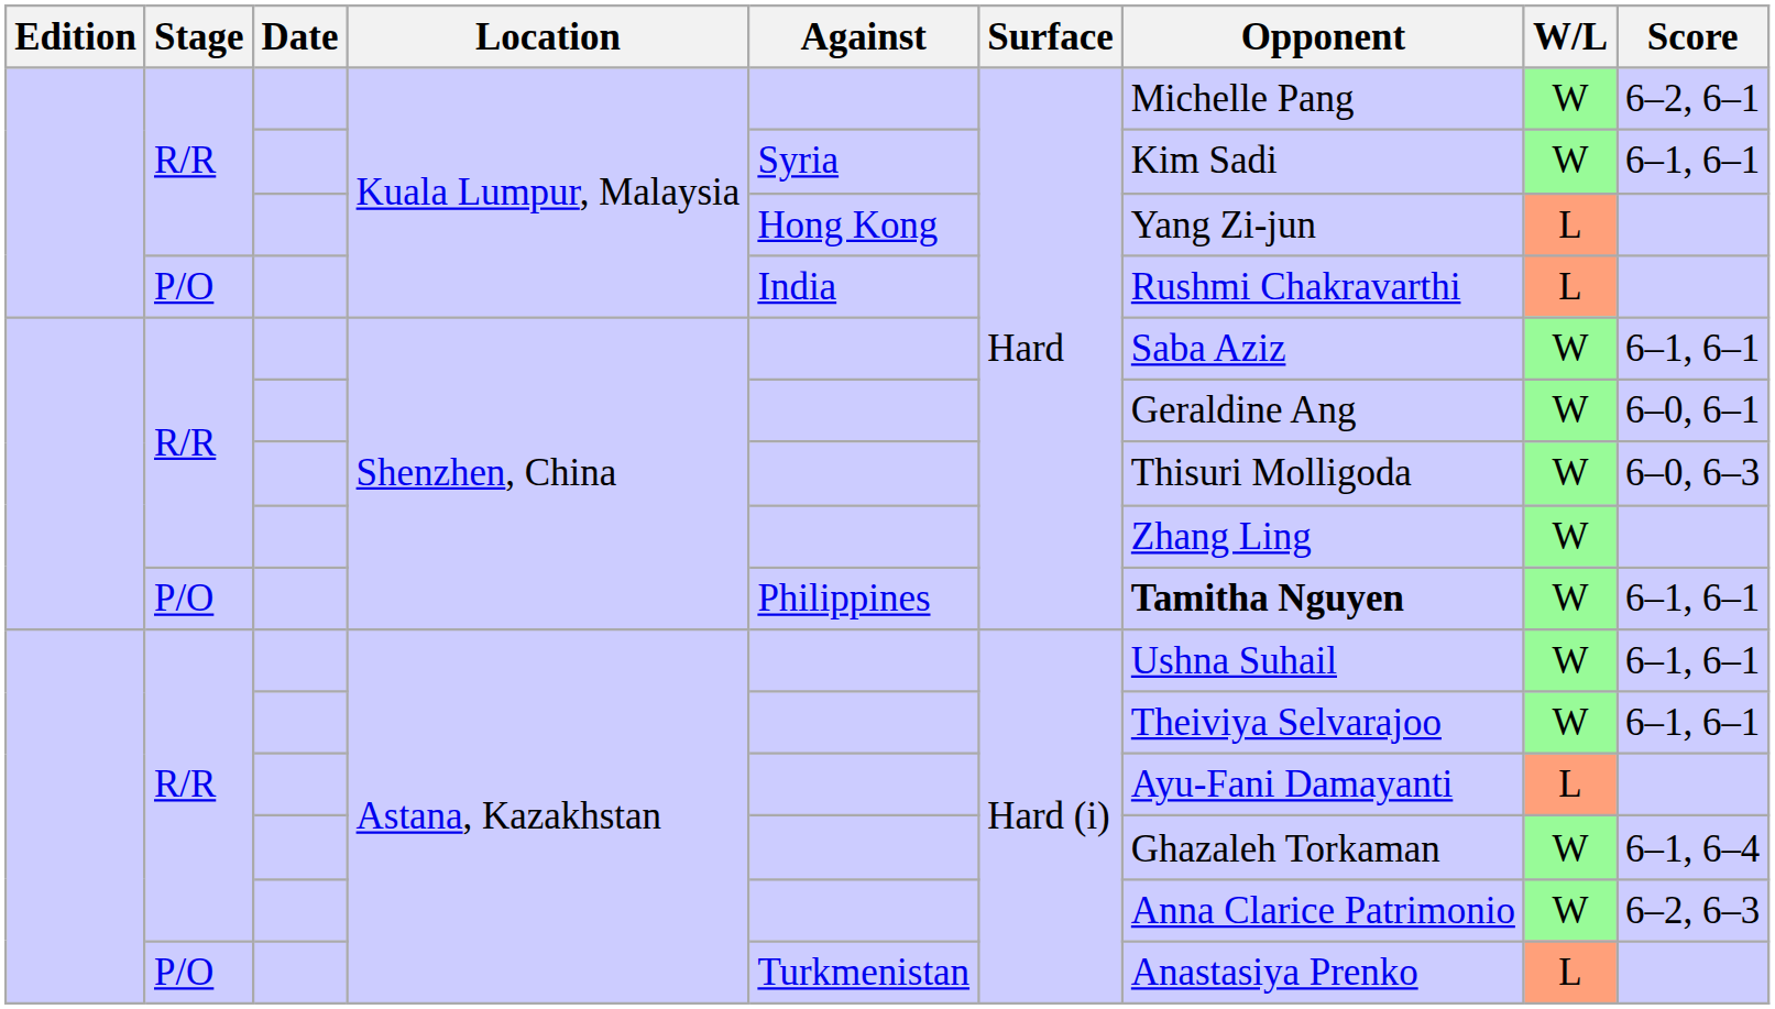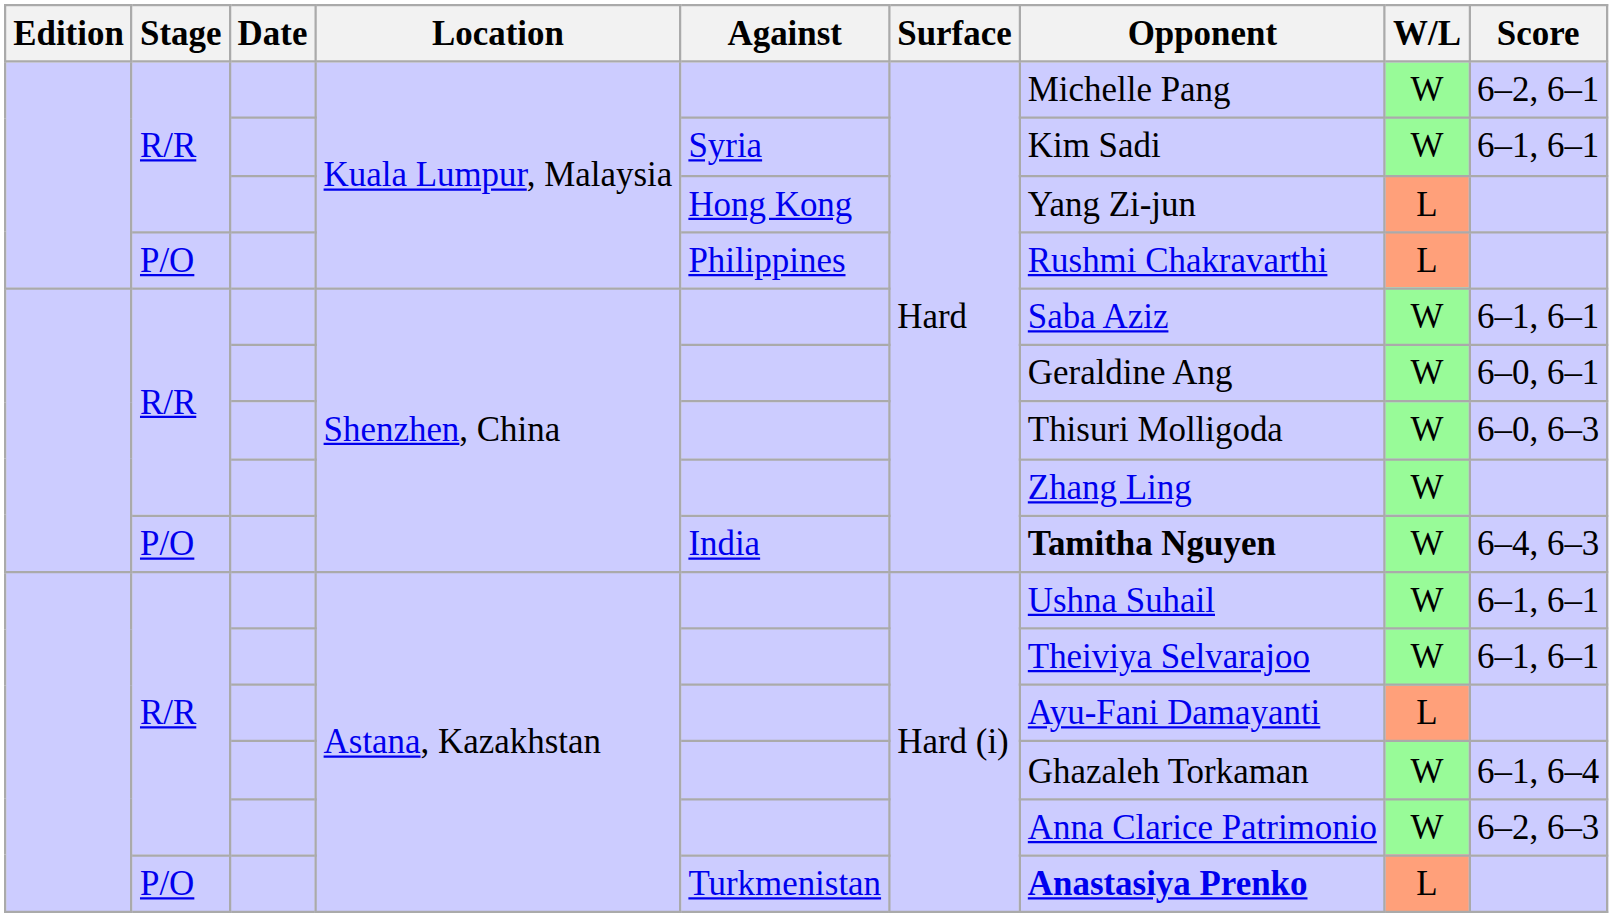P/O / Kuala Lumpur, Malaysia | Against: India -> Philippines
P/O / Shenzhen, China | Against: Philippines -> India
P/O / Shenzhen, China | Score: 6–1, 6–1 -> 6–4, 6–3
P/O / Astana, Kazakhstan | Opponent: normal -> bold
